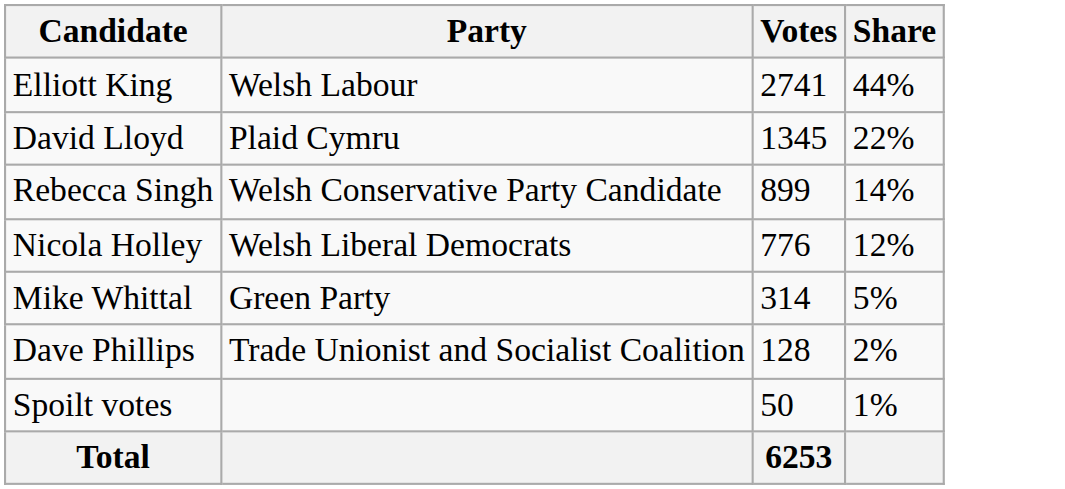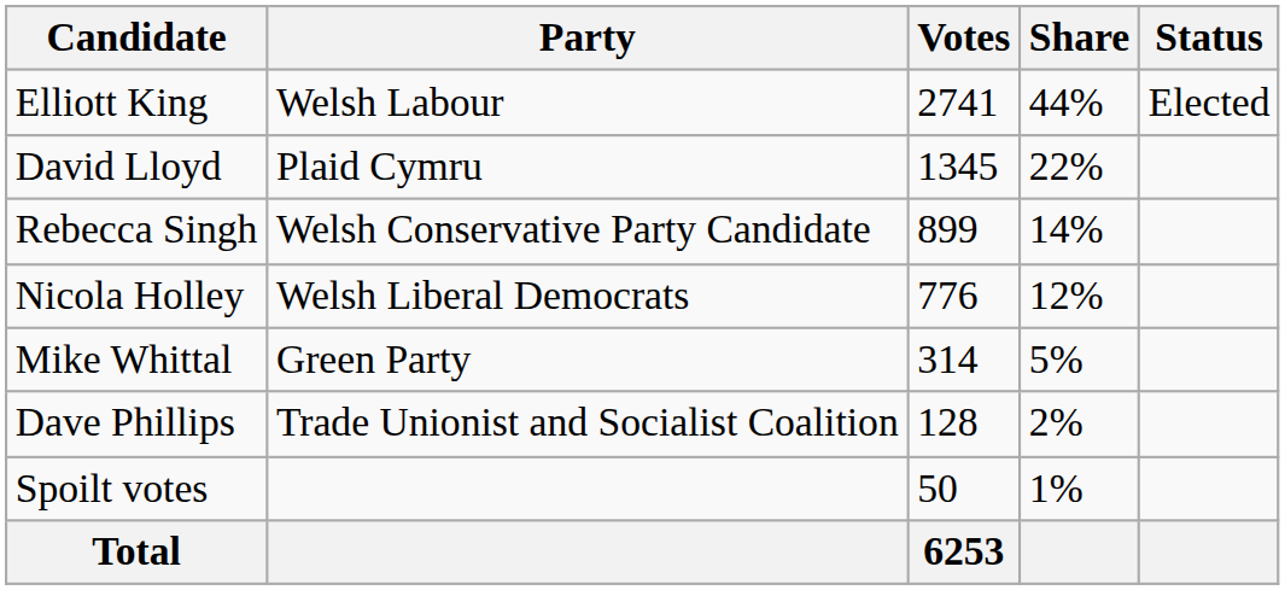+ column: Status | Elected
